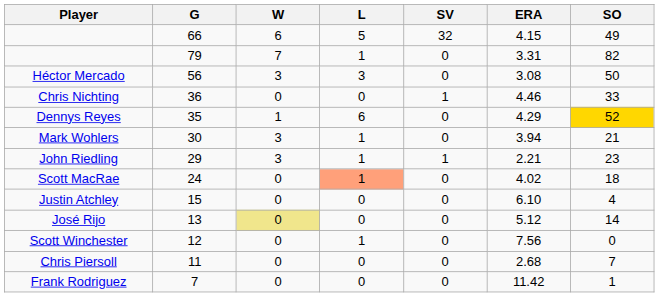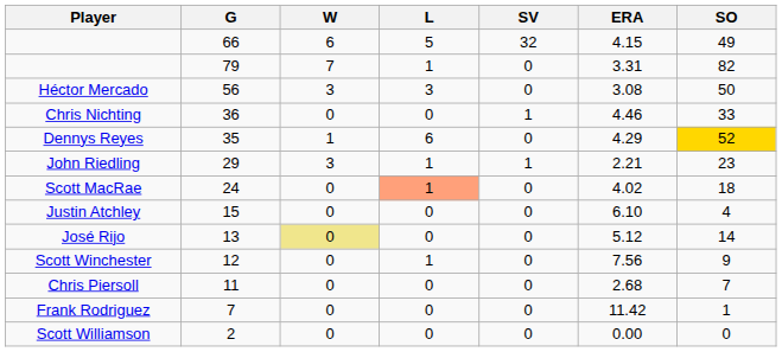- row: Mark Wohlers | 30 | 3 | 1 | 0 | 3.94 | 21
Scott Winchester | SO: 0 -> 9
+ row: Scott Williamson | 2 | 0 | 0 | 0 | 0.00 | 0
